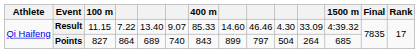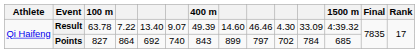Result | 100 m: 11.15 -> 63.78
Result | 400 m: 85.33 -> 49.39
Points | column 5: 689 -> 692
Points | column 10: 504 -> 702
Points | column 11: 264 -> 784
